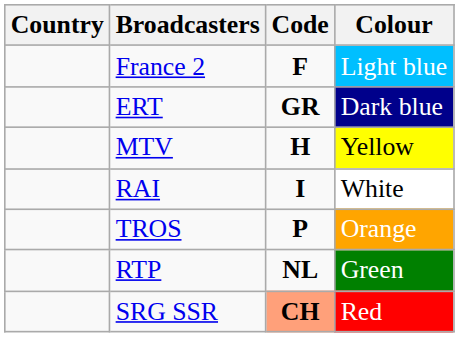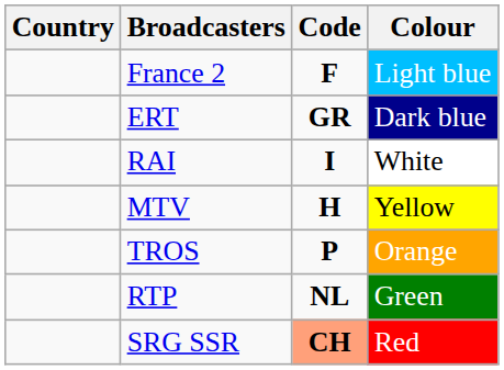rows swapped: MTV <-> RAI
